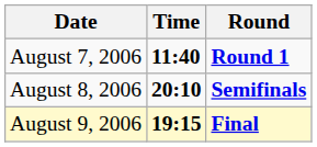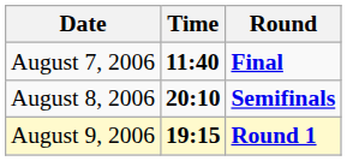August 7, 2006 | Round: Round 1 -> Final
August 9, 2006 | Round: Final -> Round 1
